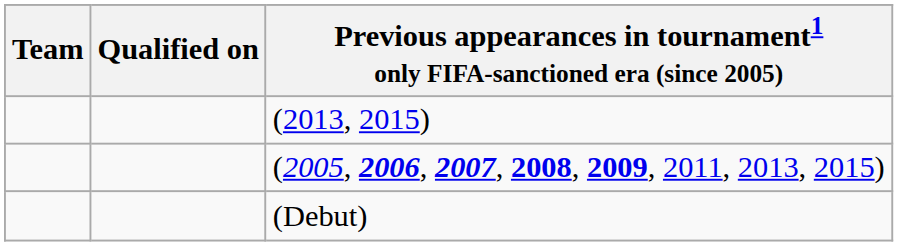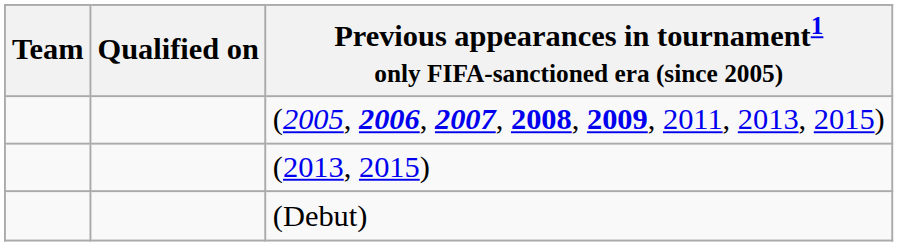rows swapped: (2005, 2006, 2007, 2008, 2009, 2011, 2013, 2015) <-> (2013, 2015)
